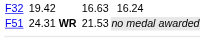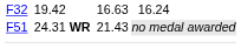F51 | column 5: 21.53 -> 21.43
